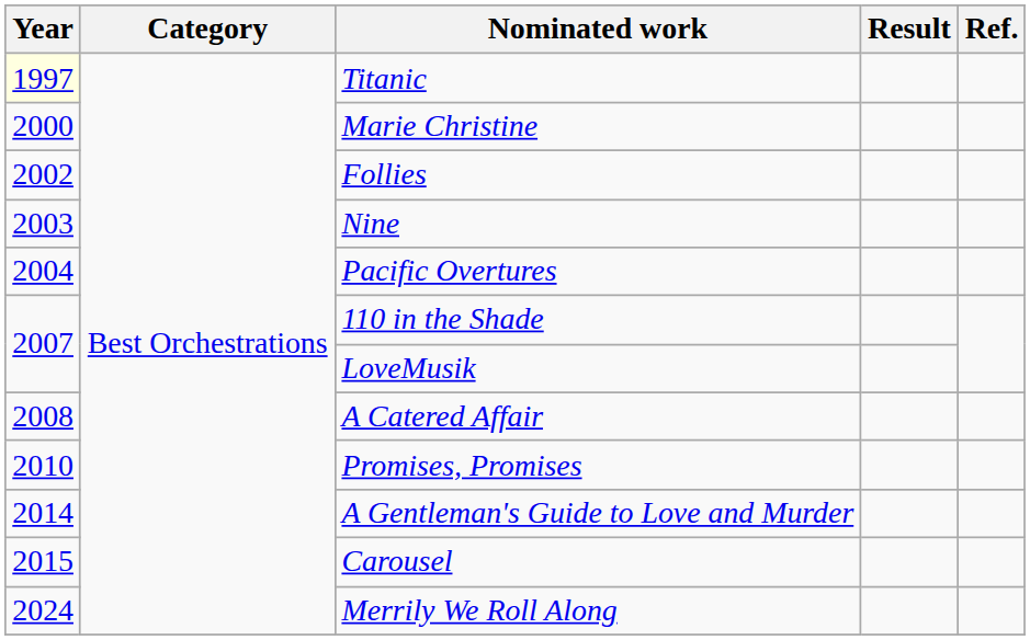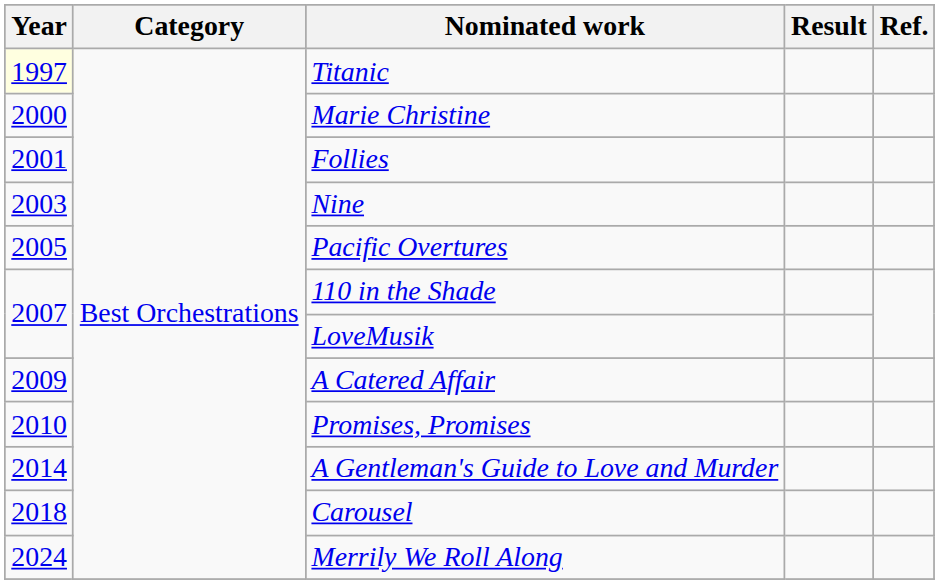Follies | Year: 2002 -> 2001
Pacific Overtures | Year: 2004 -> 2005
A Catered Affair | Year: 2008 -> 2009
Carousel | Year: 2015 -> 2018
